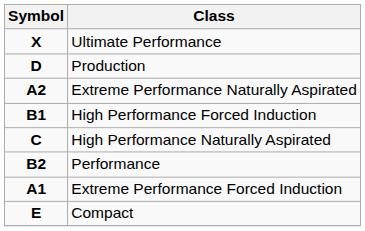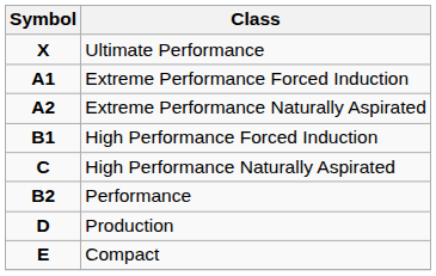rows swapped: Extreme Performance Forced Induction <-> Production
